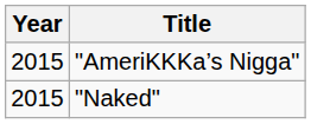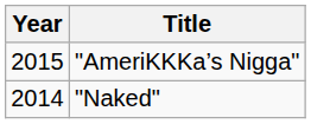"Naked" | Year: 2015 -> 2014
